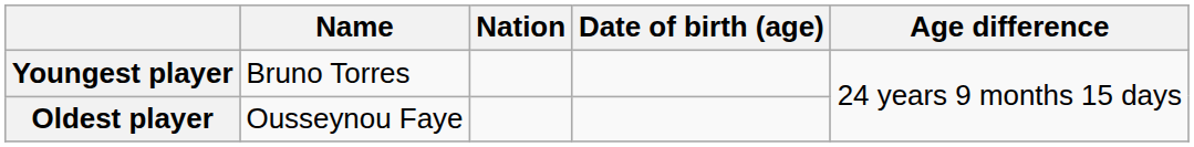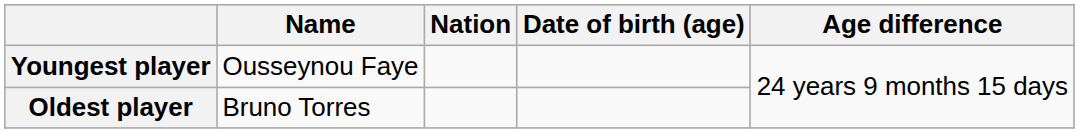Youngest player | Name: Bruno Torres -> Ousseynou Faye
Oldest player | Name: Ousseynou Faye -> Bruno Torres
